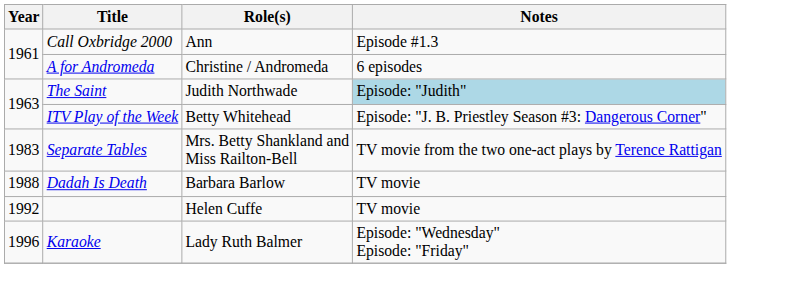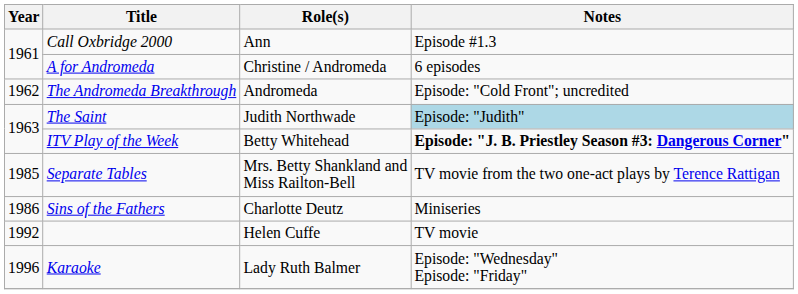+ row: 1962 | The Andromeda Breakthrough | Andromeda | Episode: "Cold Front"; uncredited
ITV Play of the Week | Notes: normal -> bold
Separate Tables | Year: 1983 -> 1985
+ row: 1986 | Sins of the Fathers | Charlotte Deutz | Miniseries
- row: 1988 | Dadah Is Death | Barbara Barlow | TV movie
